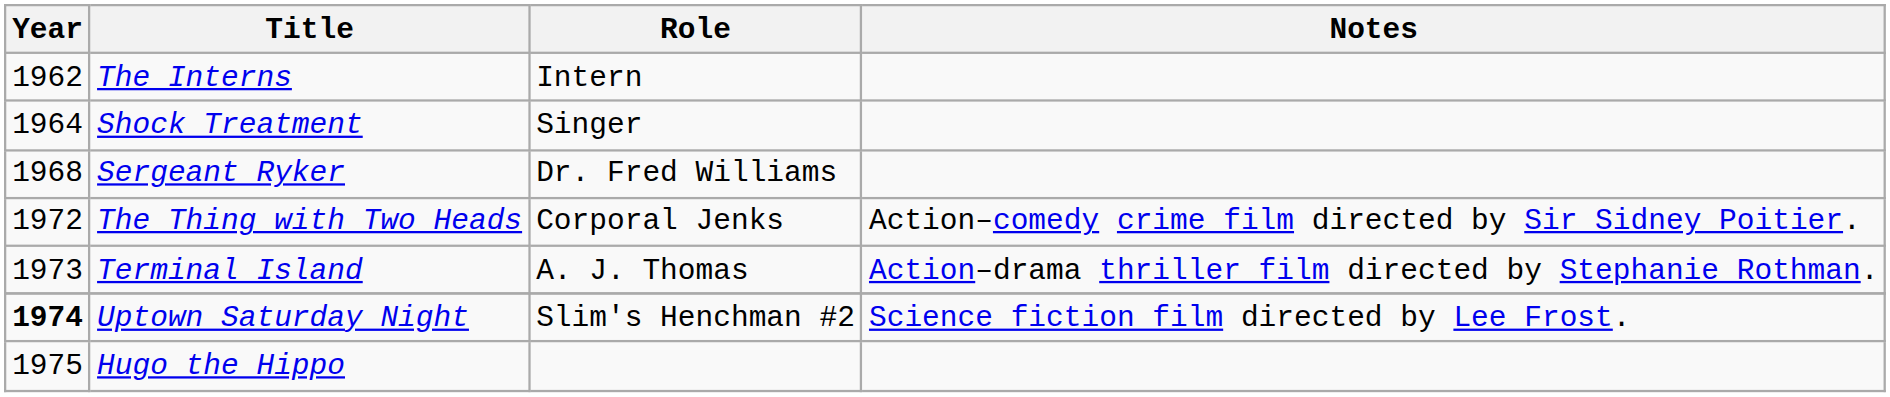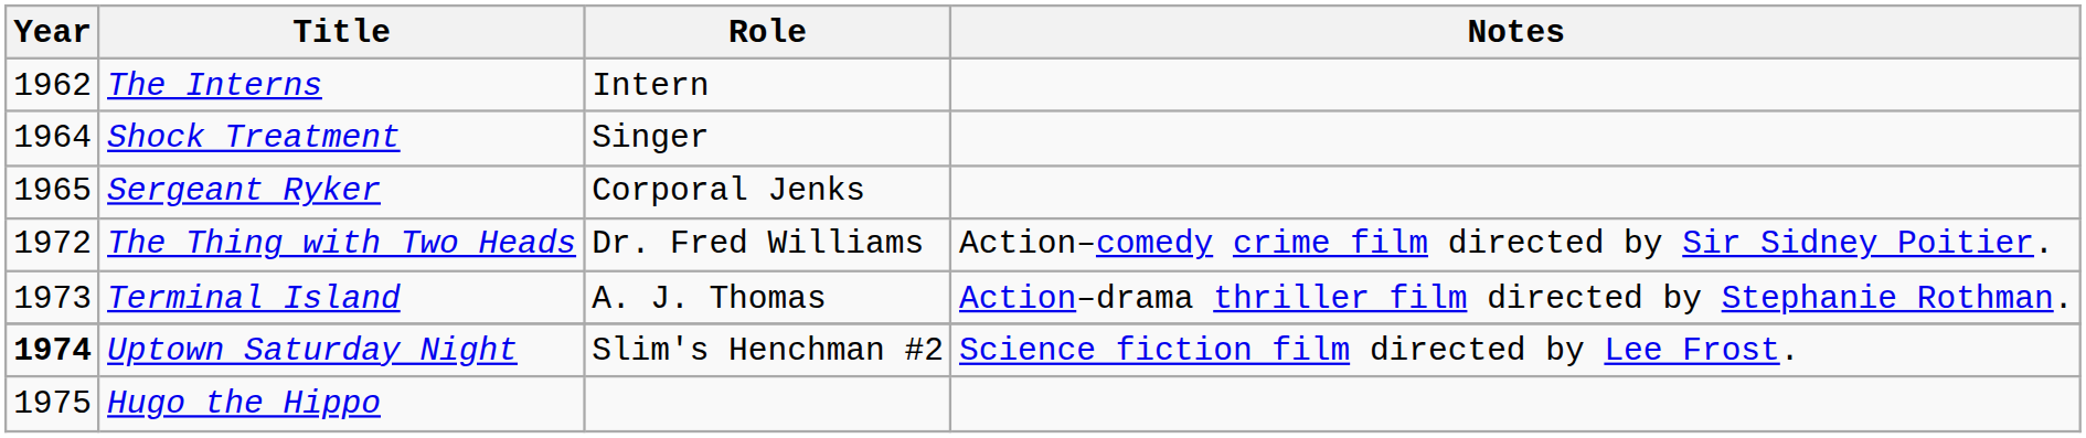Sergeant Ryker | Year: 1968 -> 1965
Sergeant Ryker | Role: Dr. Fred Williams -> Corporal Jenks
The Thing with Two Heads | Role: Corporal Jenks -> Dr. Fred Williams
